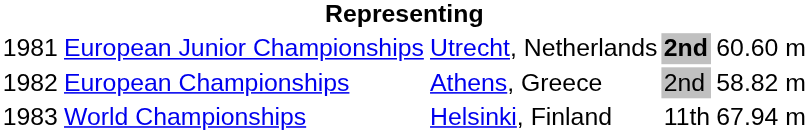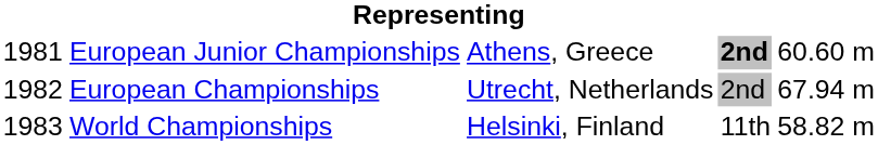European Junior Championships | column 3: Utrecht, Netherlands -> Athens, Greece
European Championships | column 3: Athens, Greece -> Utrecht, Netherlands
European Championships | column 5: 58.82 m -> 67.94 m
World Championships | column 5: 67.94 m -> 58.82 m
